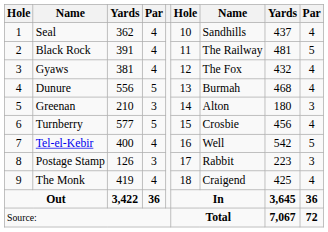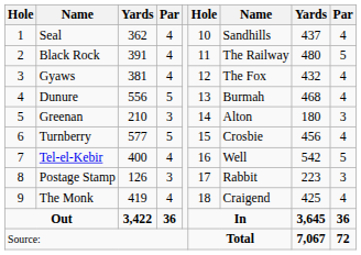Black Rock | column 8: 481 -> 480
